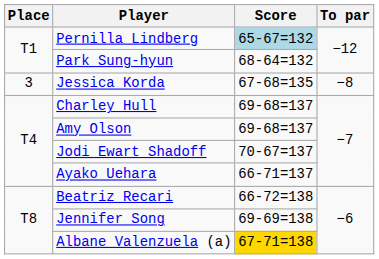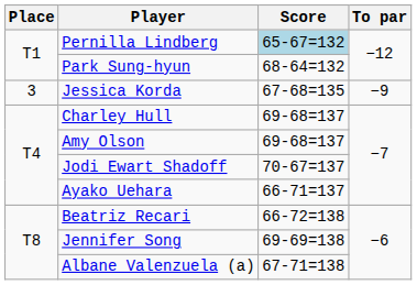Jessica Korda | To par: −8 -> −9
Albane Valenzuela (a) | Score: gold background -> no background
